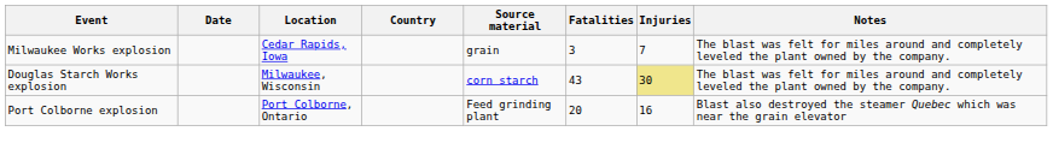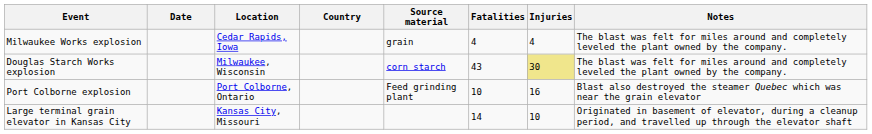Milwaukee Works explosion | Fatalities: 3 -> 4
Milwaukee Works explosion | Injuries: 7 -> 4
Port Colborne explosion | Fatalities: 20 -> 10
+ row: Large terminal grain elevator in Kansas City | Kansas City, Missouri | 14 | 10 | Originated in basement of elevator, during a cleanup period, and travelled up through the elevator shaft
